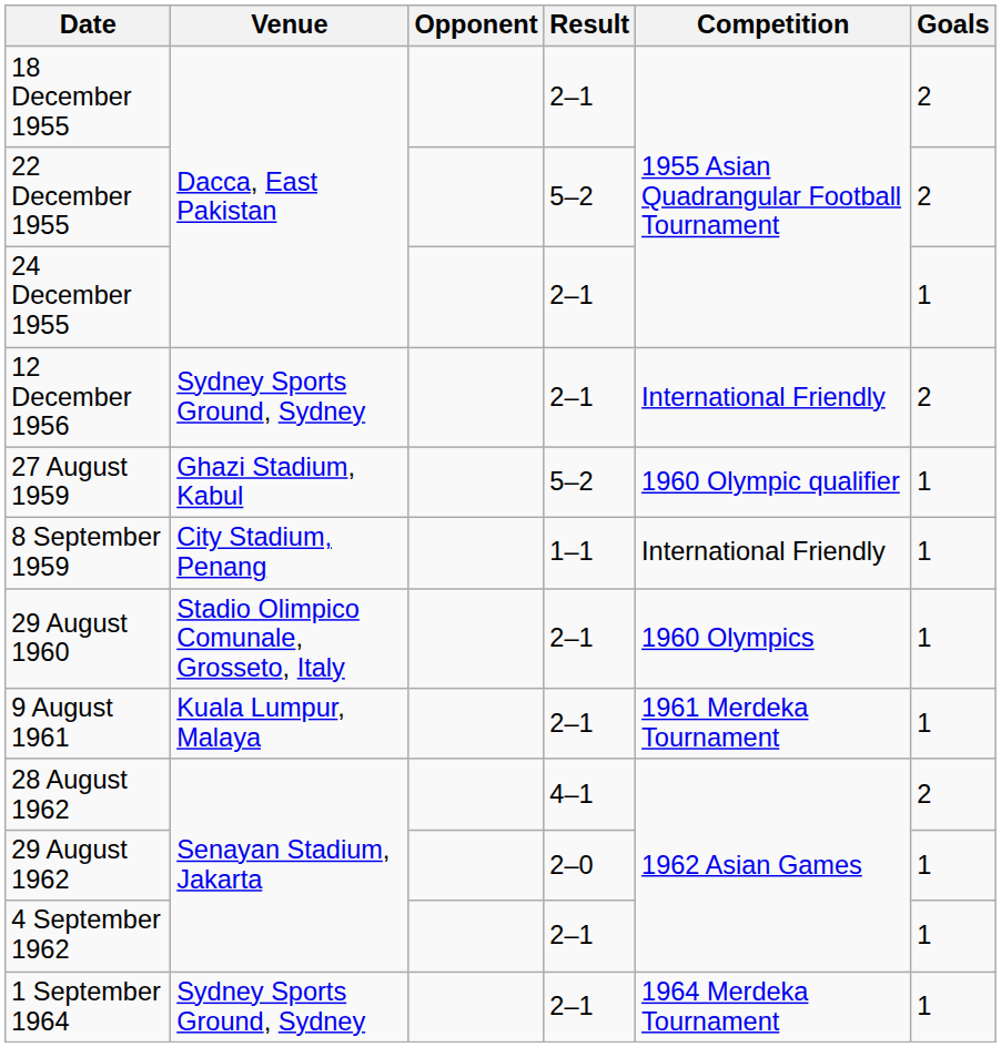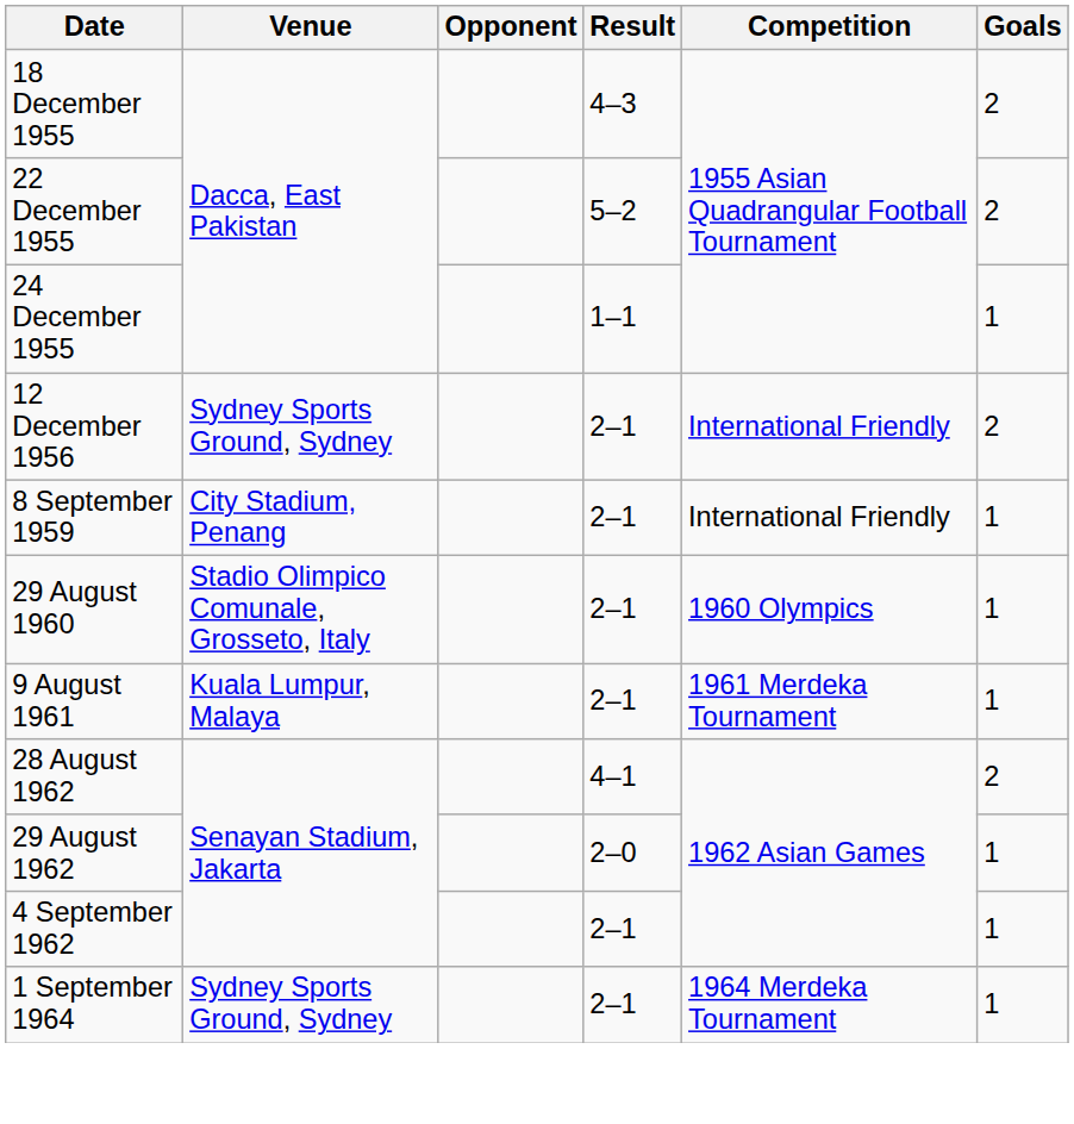18 December 1955 | Result: 2–1 -> 4–3
24 December 1955 | Result: 2–1 -> 1–1
- row: 27 August 1959 | Ghazi Stadium, Kabul | 5–2 | 1960 Olympic qualifier | 1
8 September 1959 | Result: 1–1 -> 2–1
